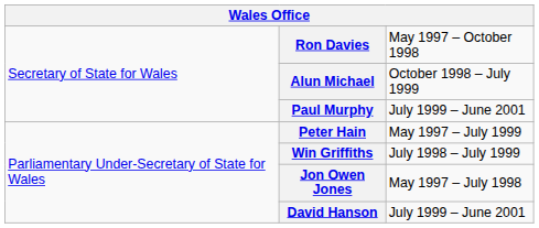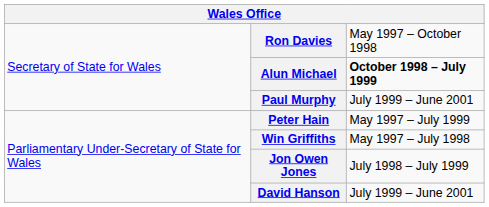Alun Michael | column 3: normal -> bold
Win Griffiths | column 3: July 1998 – July 1999 -> May 1997 – July 1998
Jon Owen Jones | column 3: May 1997 – July 1998 -> July 1998 – July 1999
